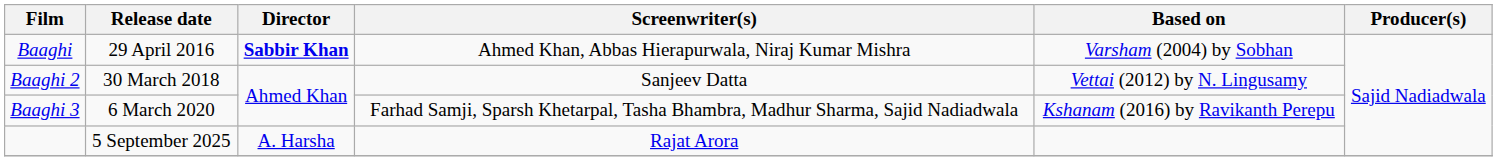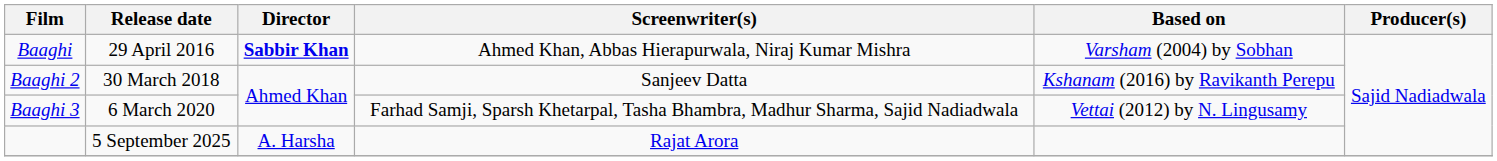Baaghi 2 | Based on: Vettai (2012) by N. Lingusamy -> Kshanam (2016) by Ravikanth Perepu
Baaghi 3 | Based on: Kshanam (2016) by Ravikanth Perepu -> Vettai (2012) by N. Lingusamy
